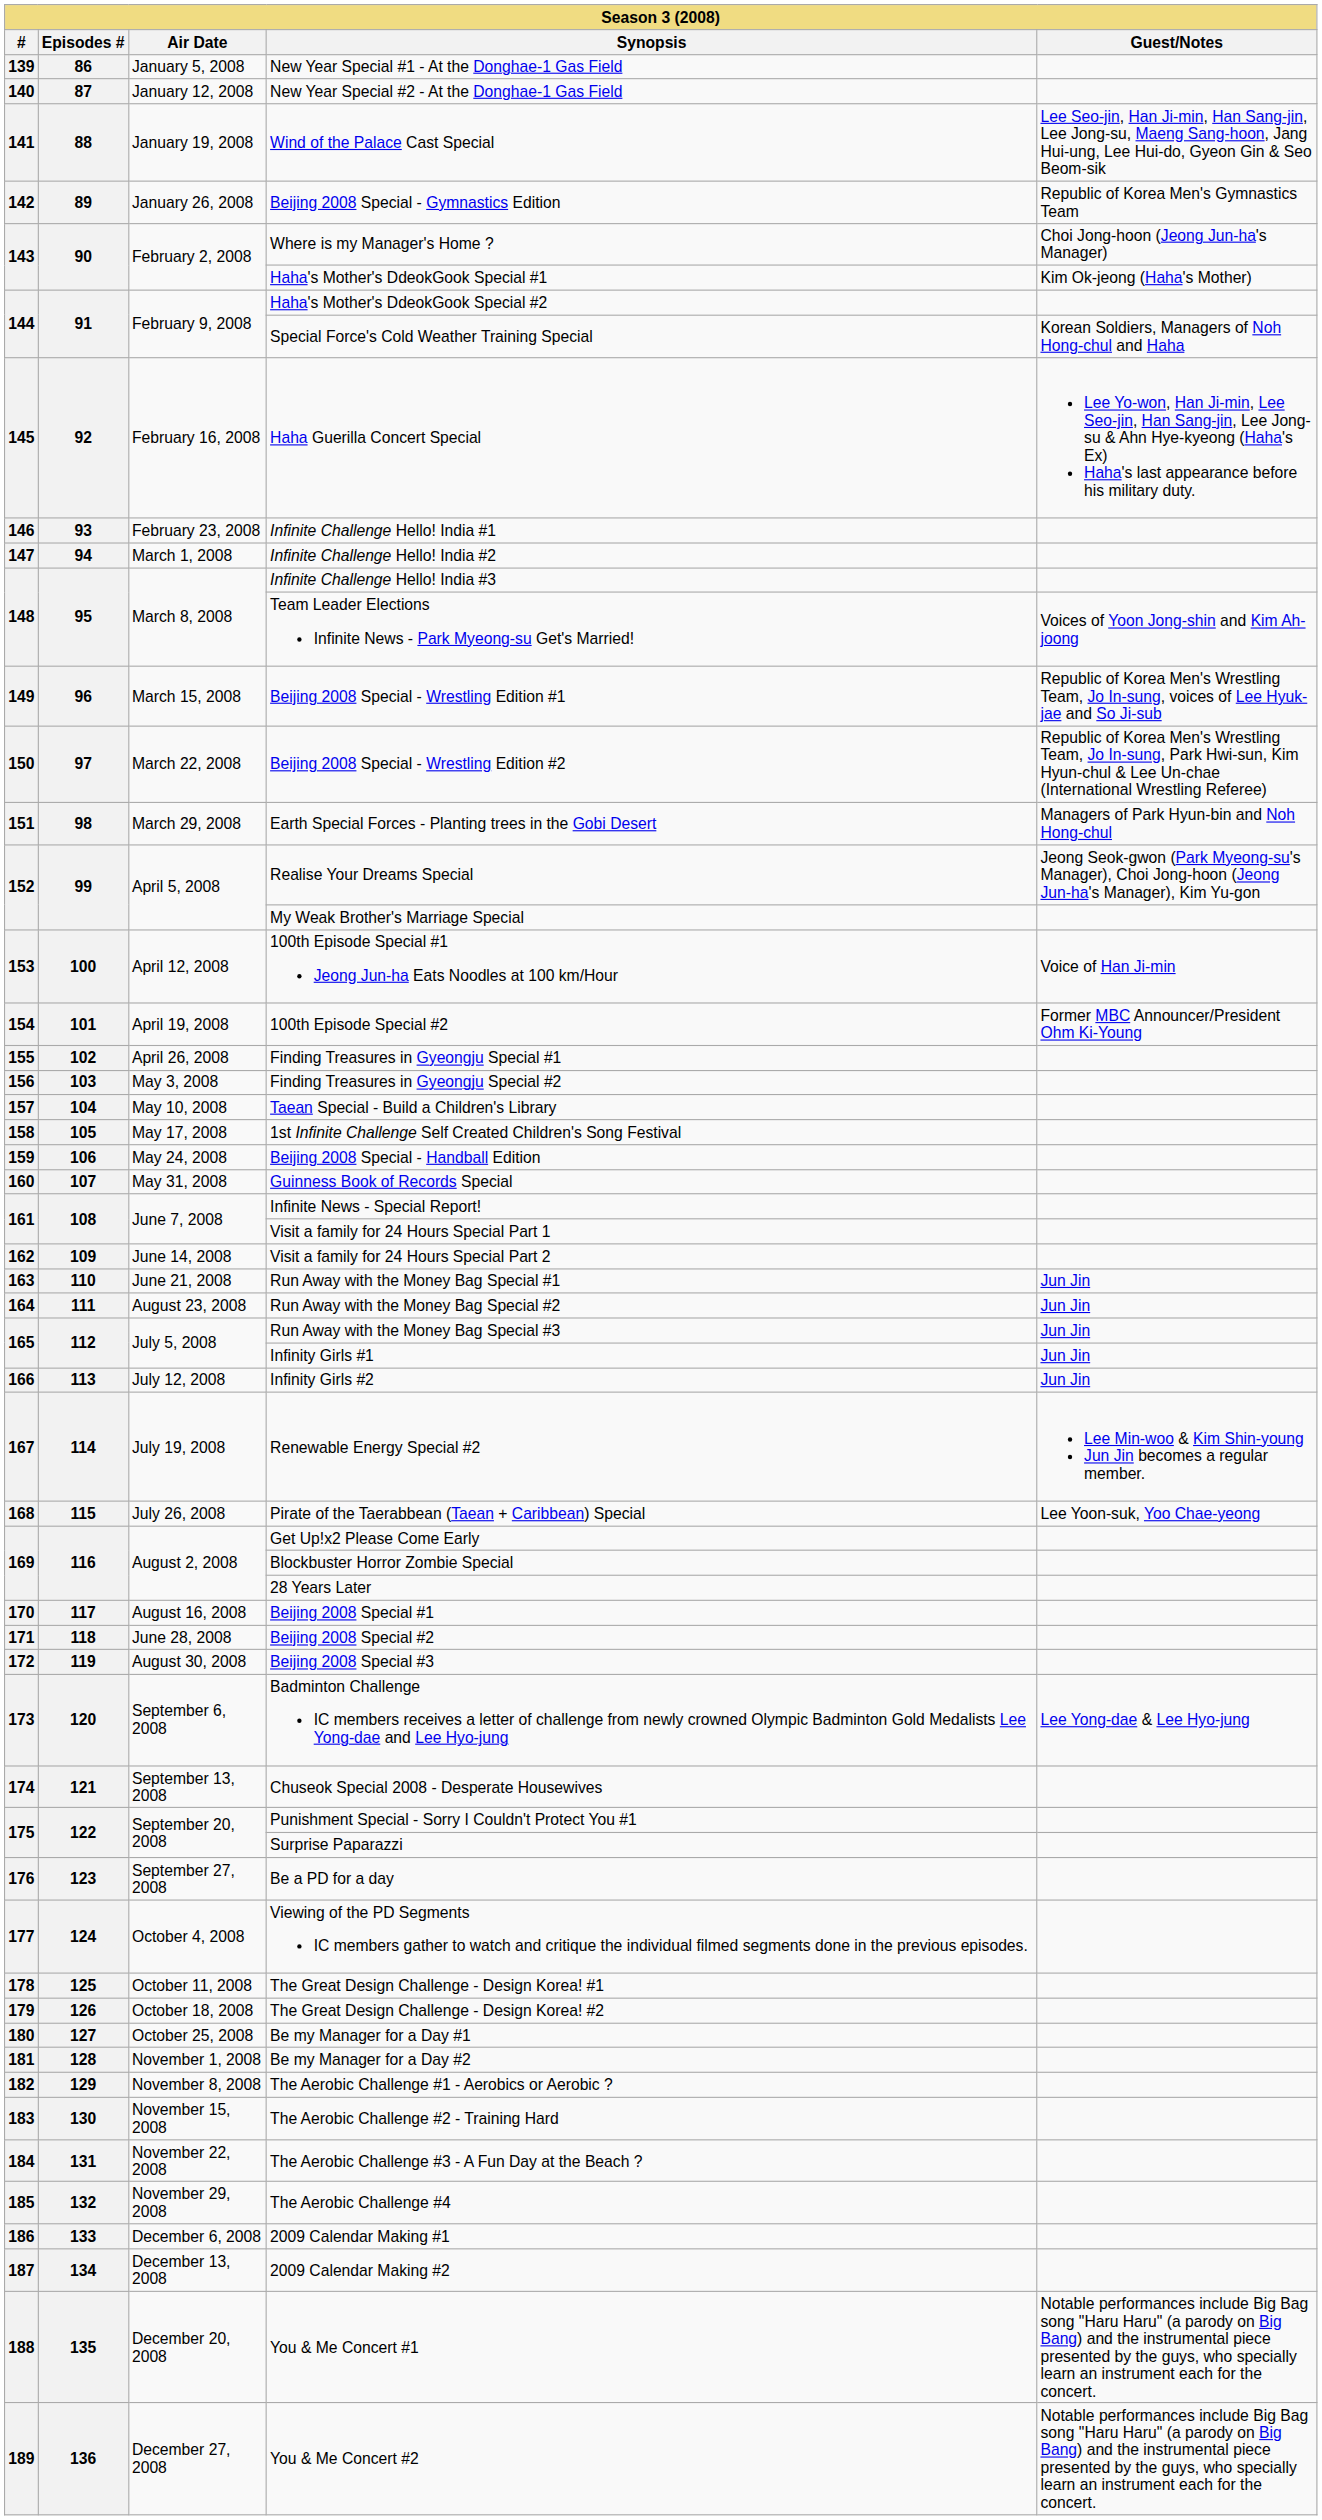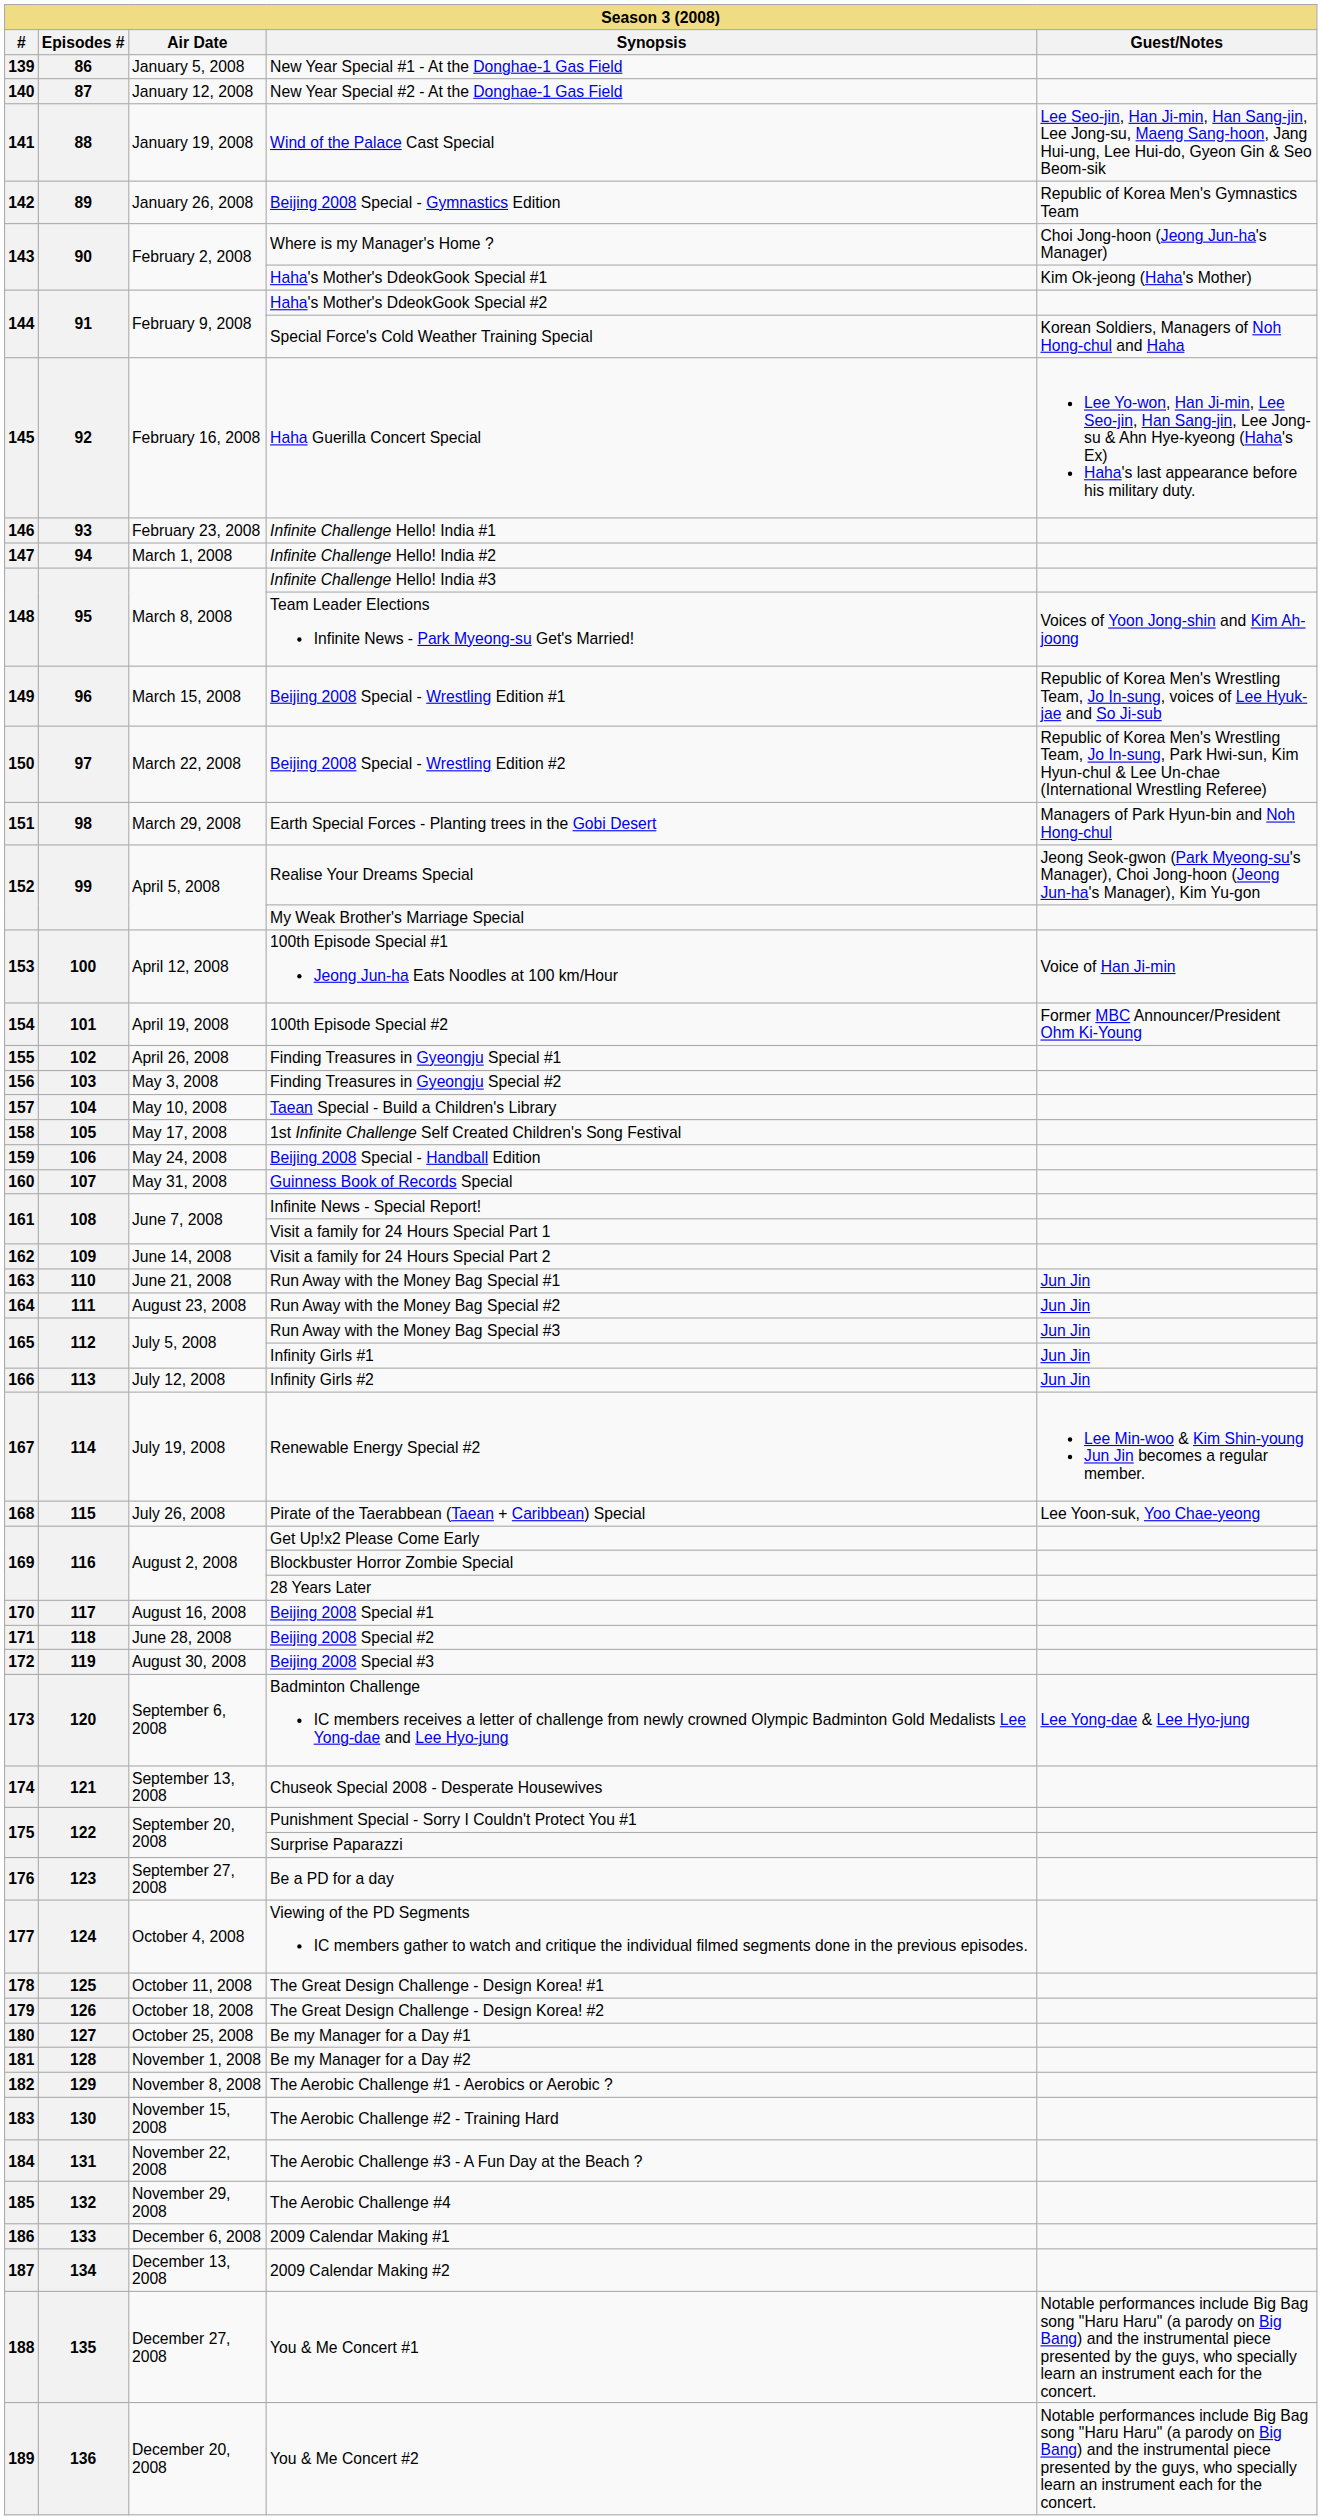You & Me Concert #1 | Air Date: December 20, 2008 -> December 27, 2008
You & Me Concert #2 | Air Date: December 27, 2008 -> December 20, 2008
